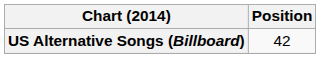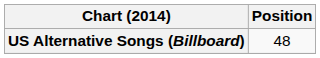US Alternative Songs (Billboard) | Position: 42 -> 48
